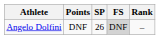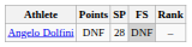Angelo Dolfini | SP: 26 -> 28
